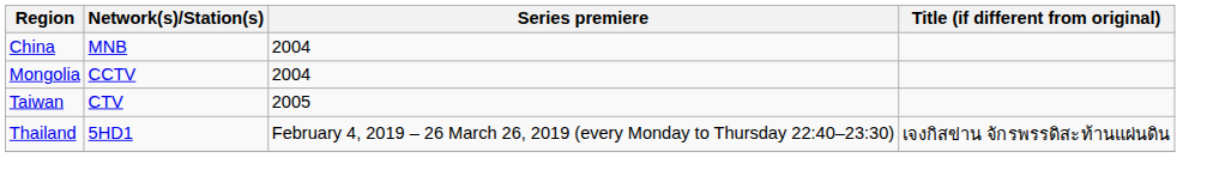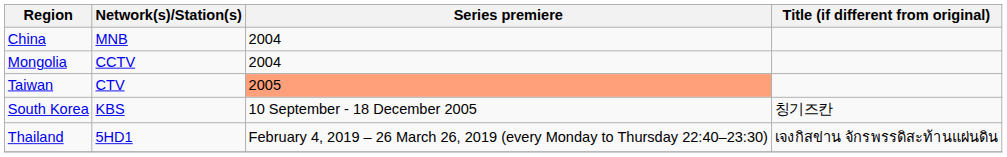Taiwan | Series premiere: no background -> lightsalmon background
+ row: South Korea | KBS | 10 September - 18 December 2005 | 칭기즈칸
